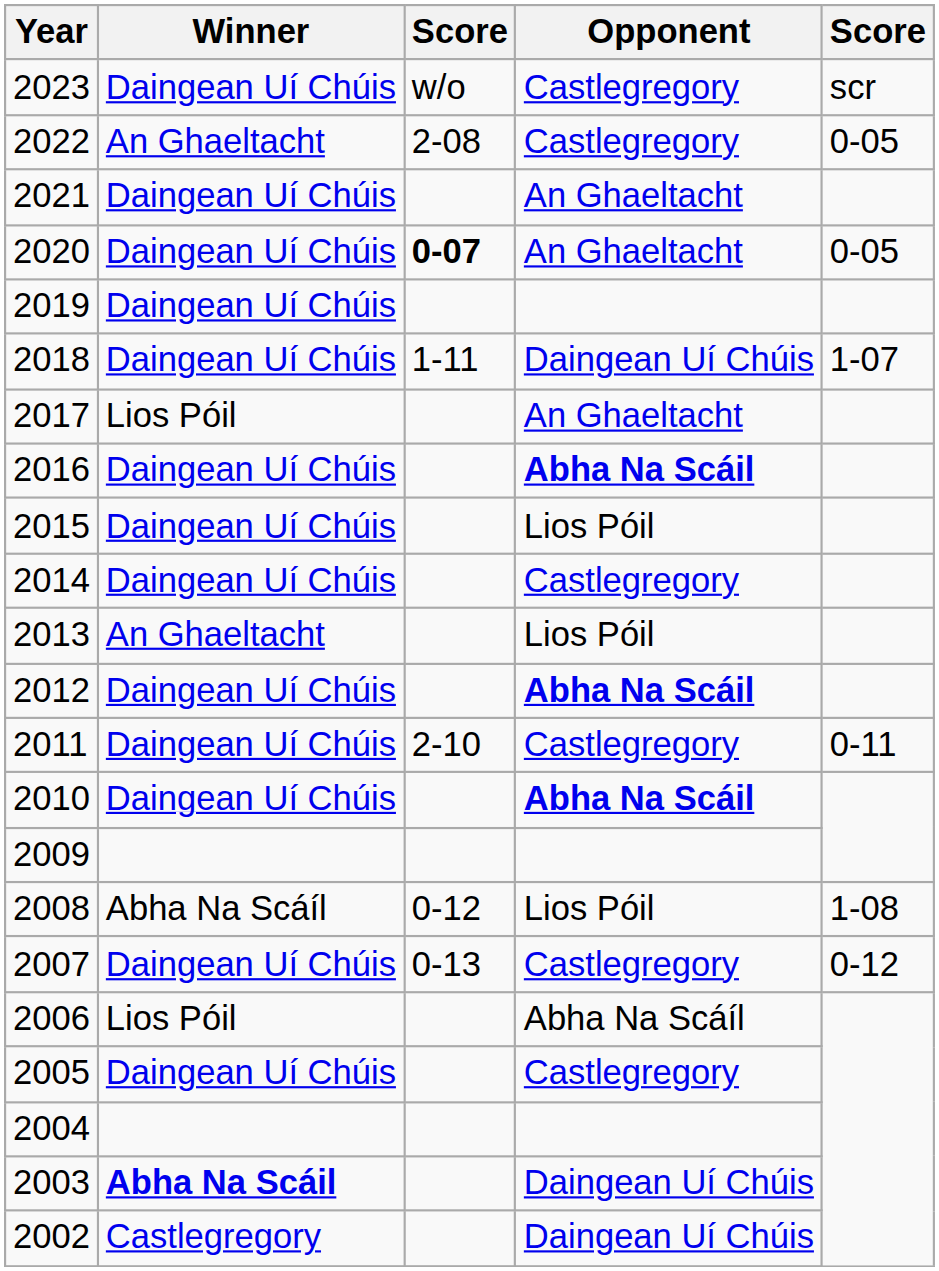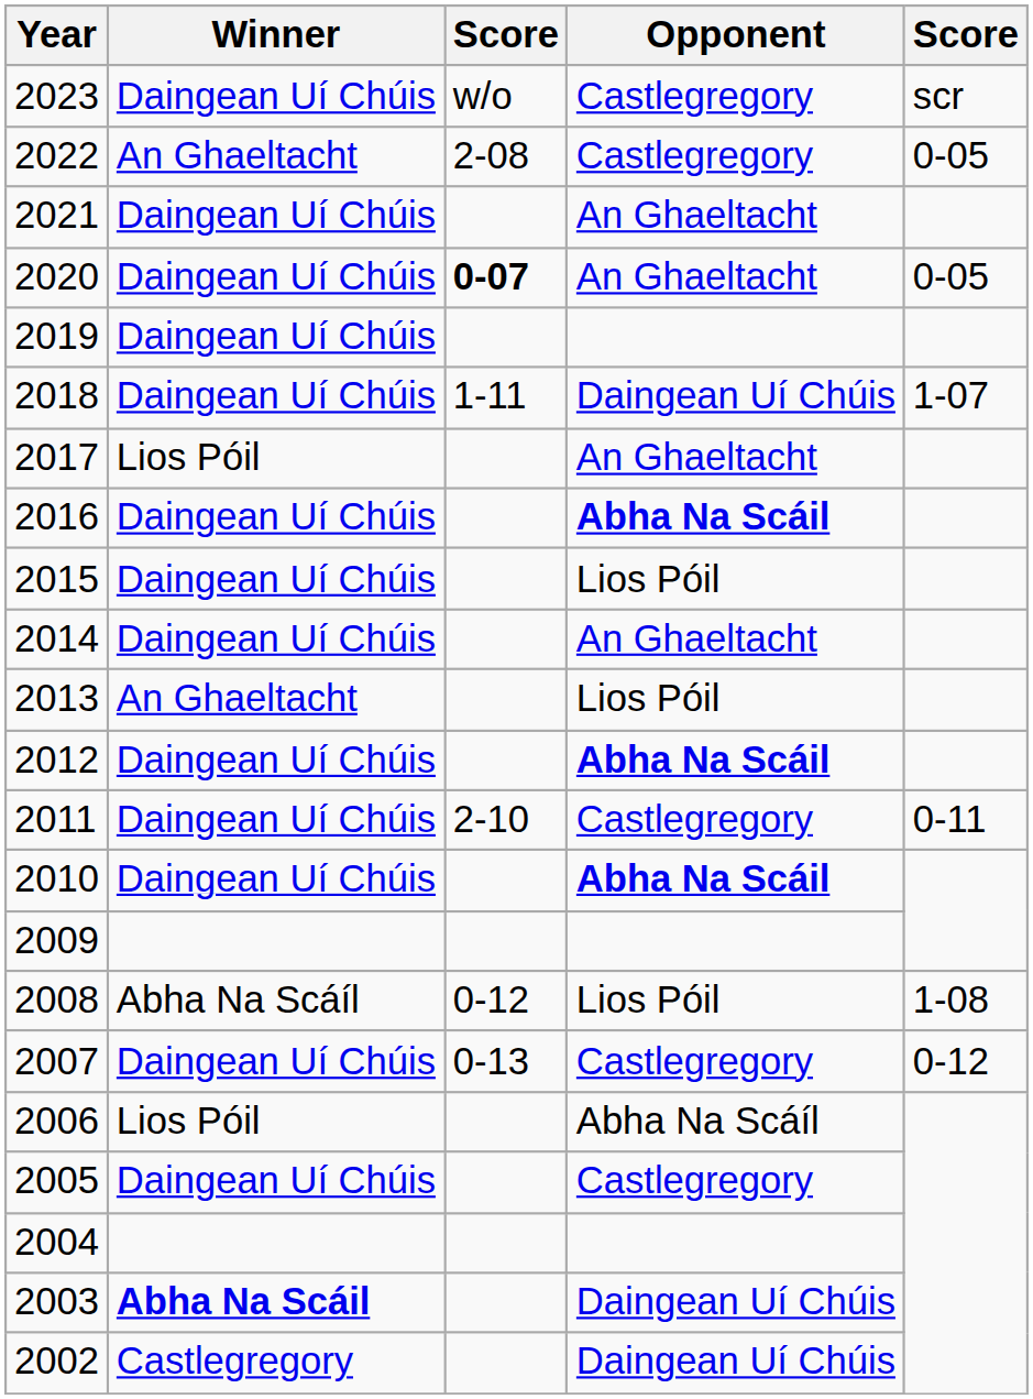2014 | Opponent: Castlegregory -> An Ghaeltacht
